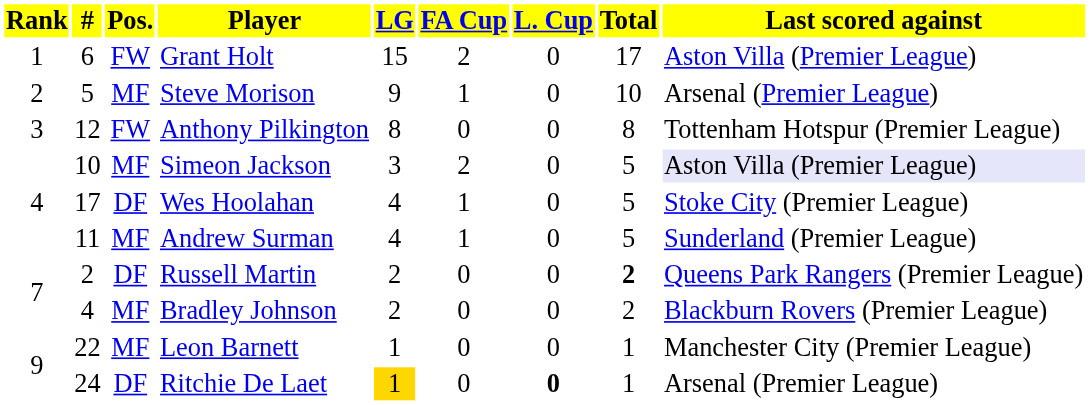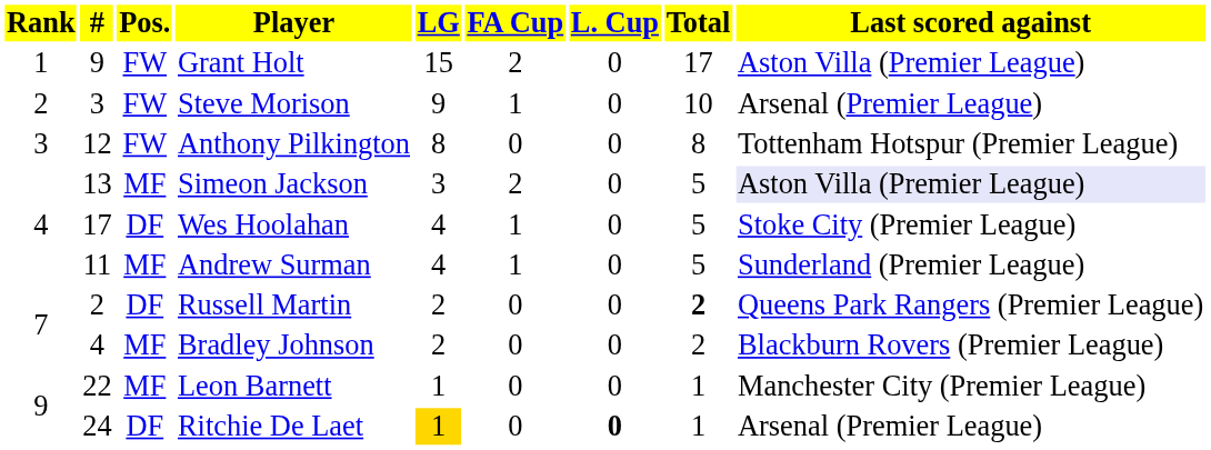Grant Holt | column 2: 6 -> 9
Steve Morison | column 2: 5 -> 3
Steve Morison | column 3: MF -> FW
Simeon Jackson | column 2: 10 -> 13
